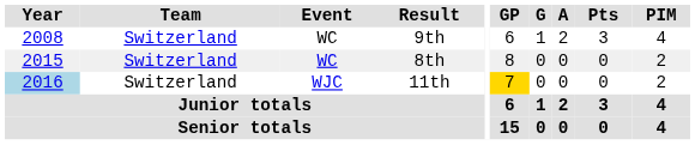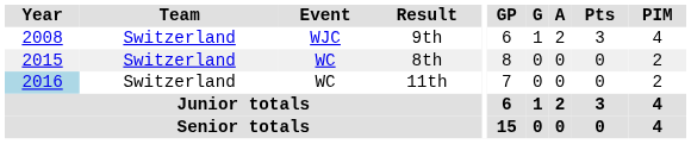9th | Event: WC -> WJC
11th | Event: WJC -> WC
11th | GP: gold background -> no background
